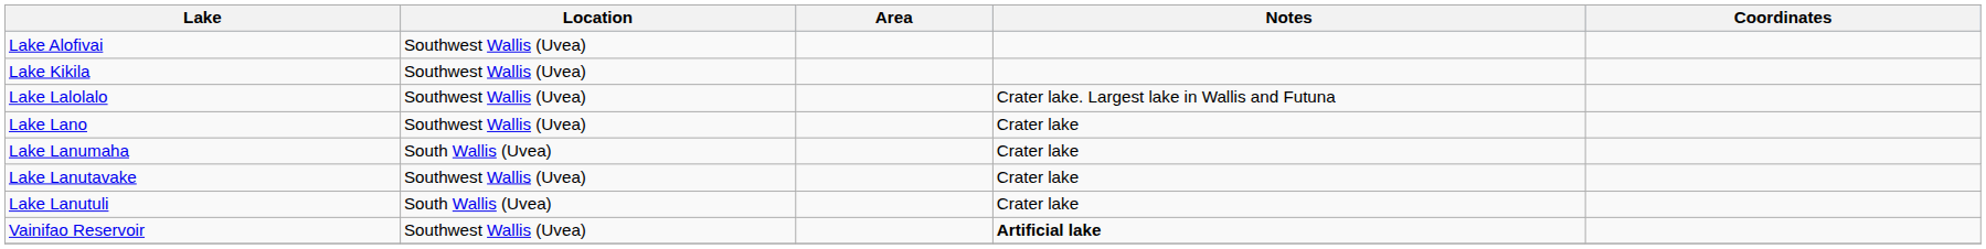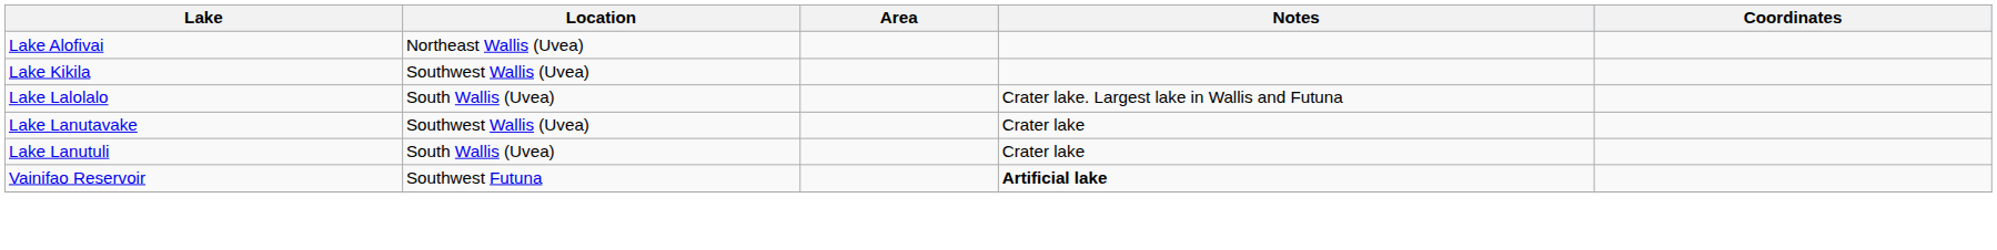Lake Alofivai | Location: Southwest Wallis (Uvea) -> Northeast Wallis (Uvea)
Lake Lalolalo | Location: Southwest Wallis (Uvea) -> South Wallis (Uvea)
- row: Lake Lano | Southwest Wallis (Uvea) | Crater lake
- row: Lake Lanumaha | South Wallis (Uvea) | Crater lake
Vainifao Reservoir | Location: Southwest Wallis (Uvea) -> Southwest Futuna
